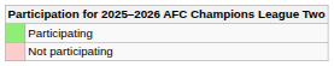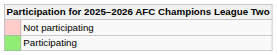rows swapped: Participating <-> Not participating
